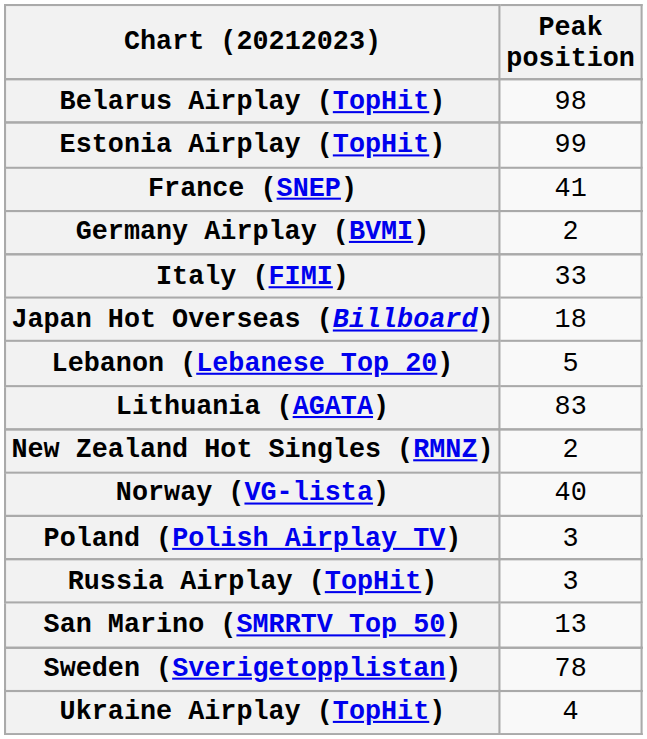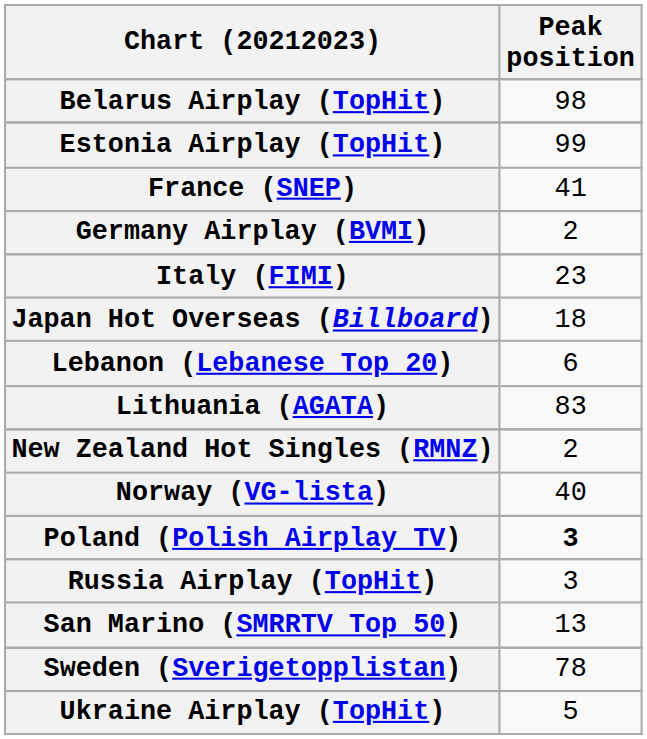Italy (FIMI) | Peak position: 33 -> 23
Lebanon (Lebanese Top 20) | Peak position: 5 -> 6
Poland (Polish Airplay TV) | Peak position: normal -> bold
Ukraine Airplay (TopHit) | Peak position: 4 -> 5
